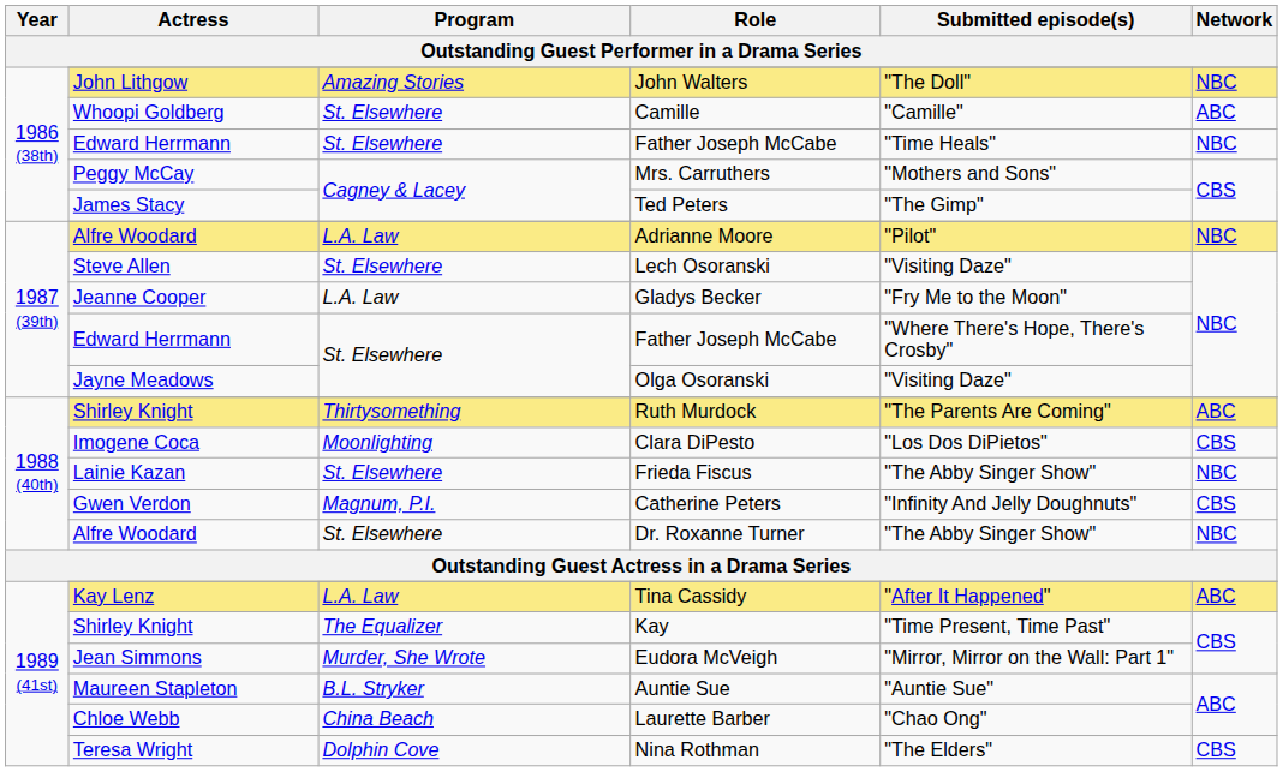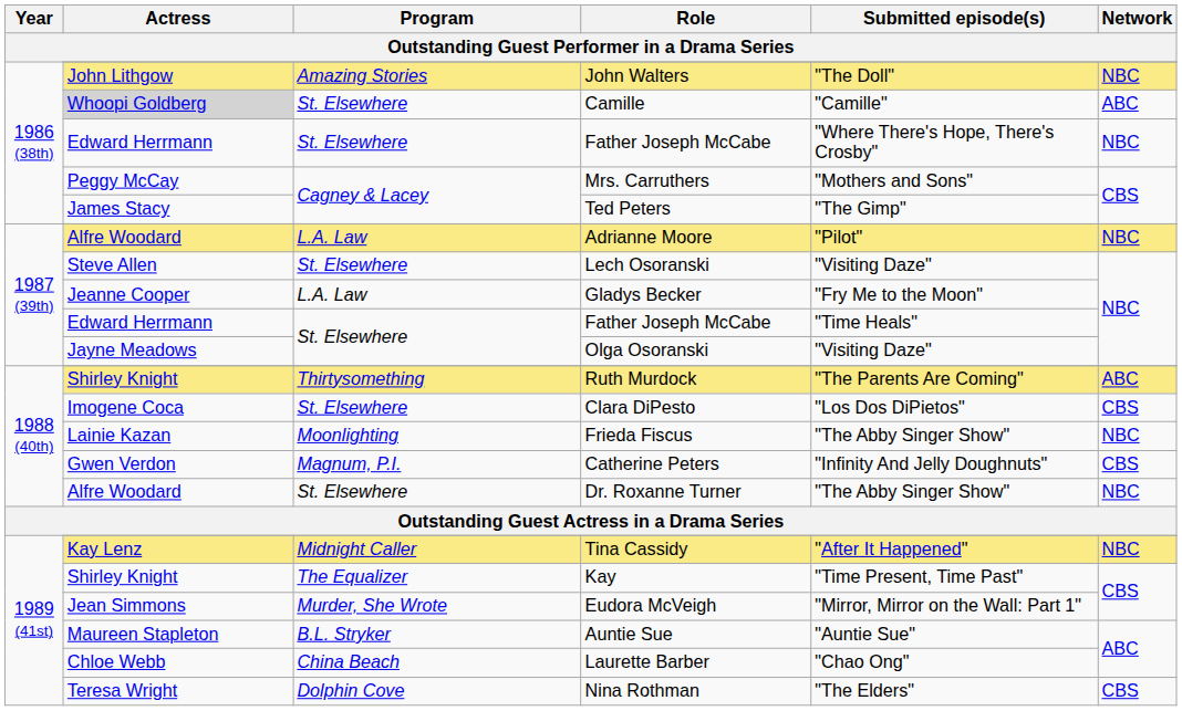Camille | Actress: no background -> lightgrey background
1986 (38th) / Father Joseph McCabe | Submitted episode(s): "Time Heals" -> "Where There's Hope, There's Crosby"
1987 (39th) / Father Joseph McCabe | Submitted episode(s): "Where There's Hope, There's Crosby" -> "Time Heals"
Clara DiPesto | Program: Moonlighting -> St. Elsewhere
Frieda Fiscus | Program: St. Elsewhere -> Moonlighting
Tina Cassidy | Program: L.A. Law -> Midnight Caller
Tina Cassidy | Network: ABC -> NBC
